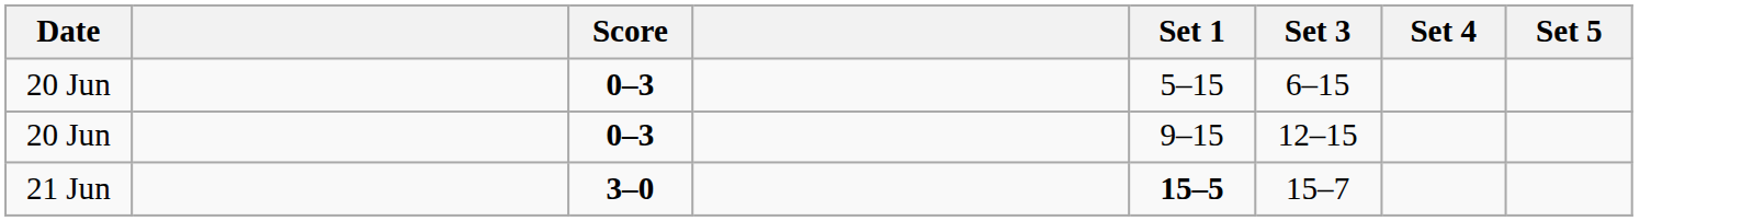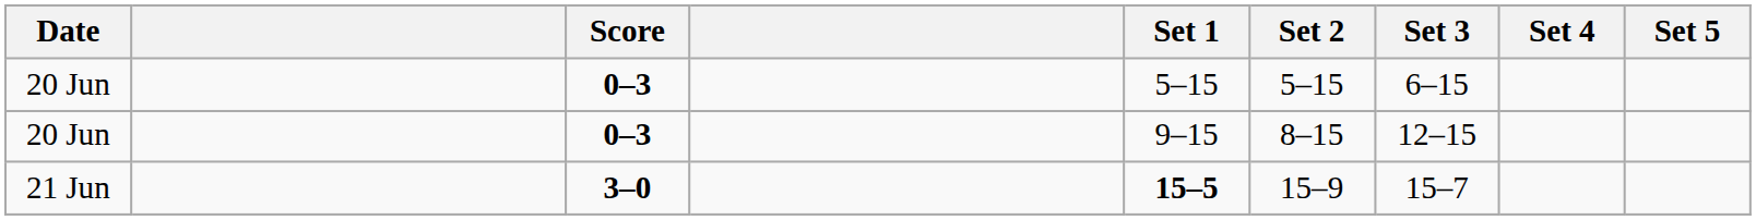+ column: Set 2 | 5–15 | 8–15 | 15–9
